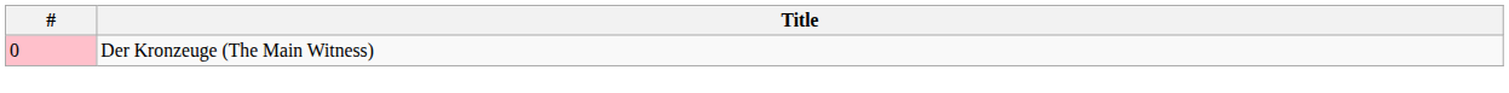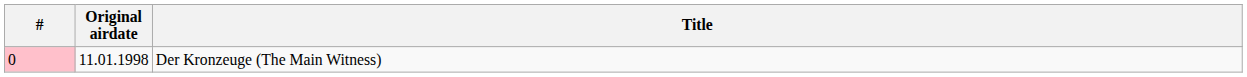+ column: Original airdate | 11.01.1998
